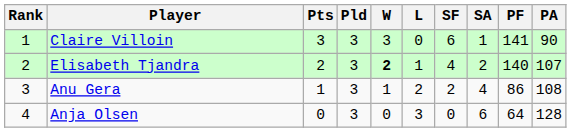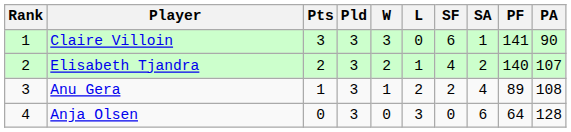Elisabeth Tjandra | W: bold -> normal
Anu Gera | PF: 86 -> 89
